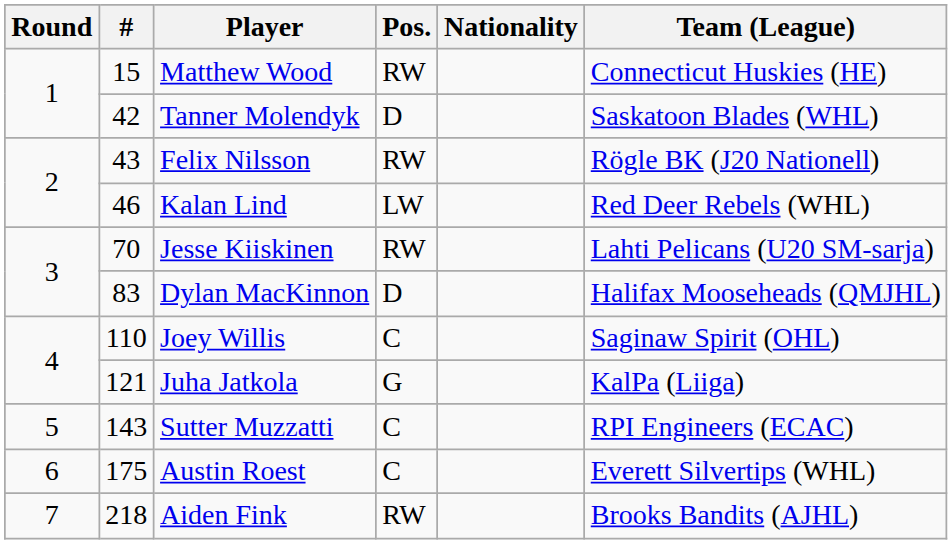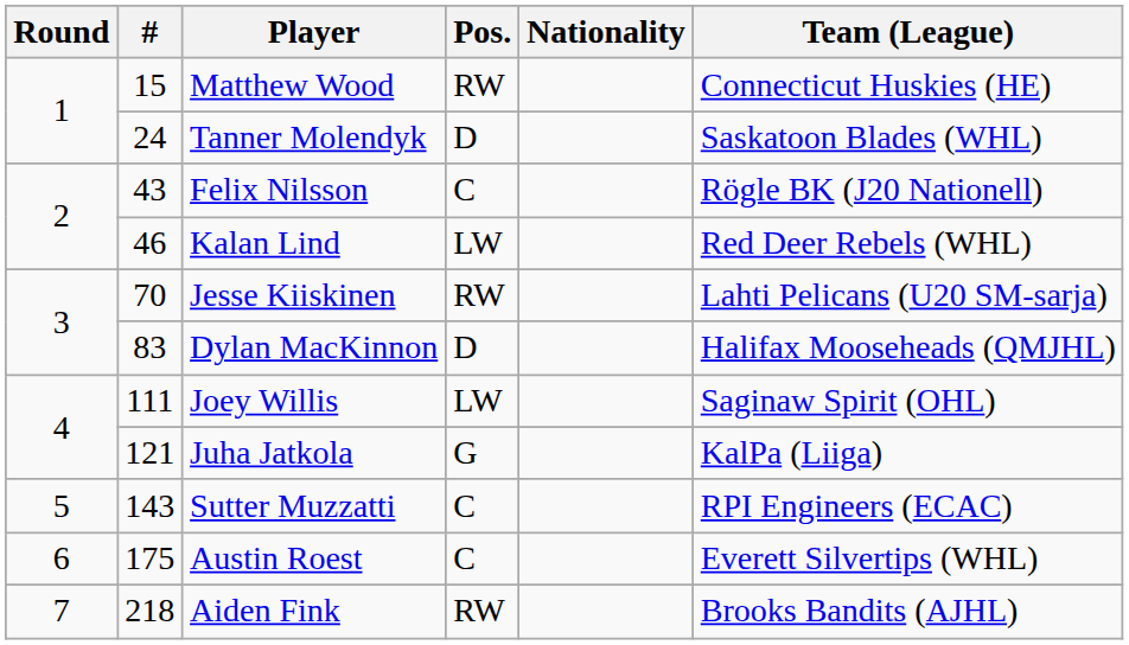Tanner Molendyk | #: 42 -> 24
Felix Nilsson | Pos.: RW -> C
Joey Willis | #: 110 -> 111
Joey Willis | Pos.: C -> LW
